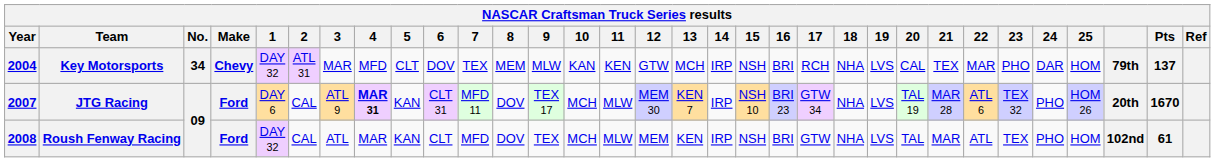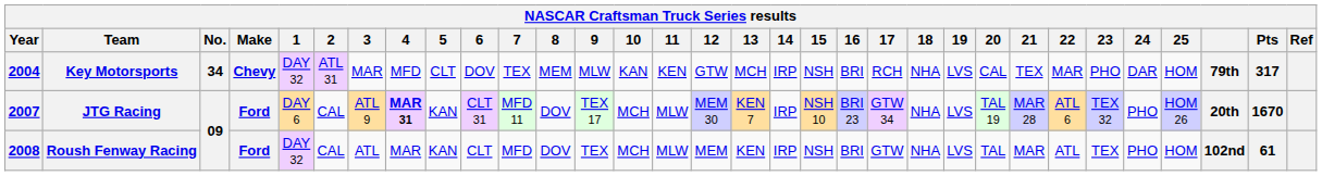Key Motorsports | Pts: 137 -> 317
